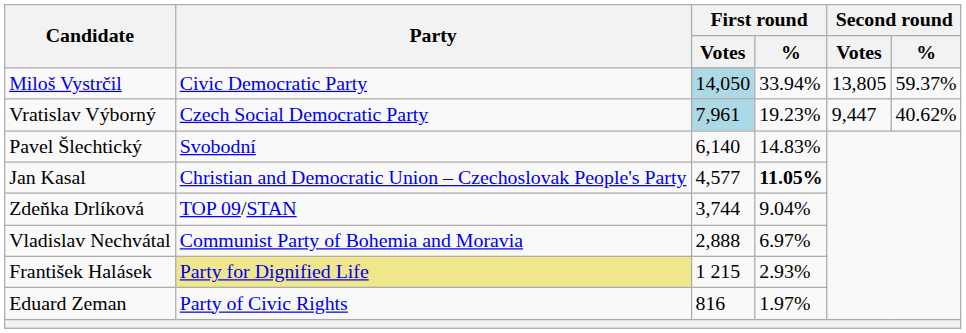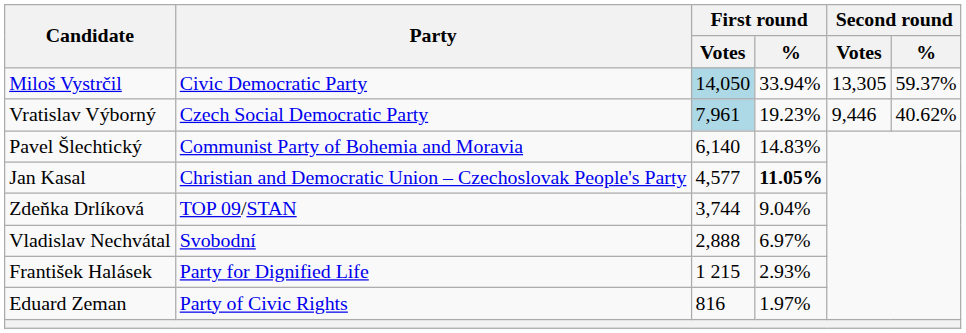Miloš Vystrčil | Second round / Votes: 13,805 -> 13,305
Vratislav Výborný | Second round / Votes: 9,447 -> 9,446
Pavel Šlechtický | Party: Svobodní -> Communist Party of Bohemia and Moravia
Vladislav Nechvátal | Party: Communist Party of Bohemia and Moravia -> Svobodní
František Halásek | Party: khaki background -> no background
